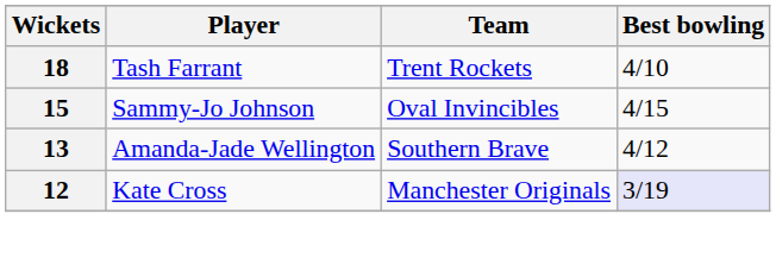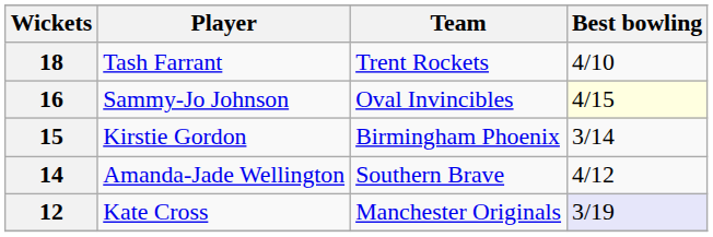Sammy-Jo Johnson | Wickets: 15 -> 16
Sammy-Jo Johnson | Best bowling: no background -> lightyellow background
+ row: 15 | Kirstie Gordon | Birmingham Phoenix | 3/14
Amanda-Jade Wellington | Wickets: 13 -> 14
